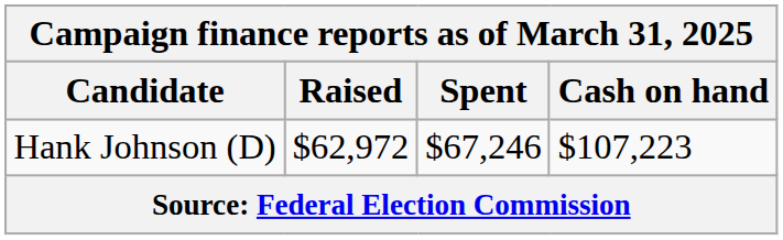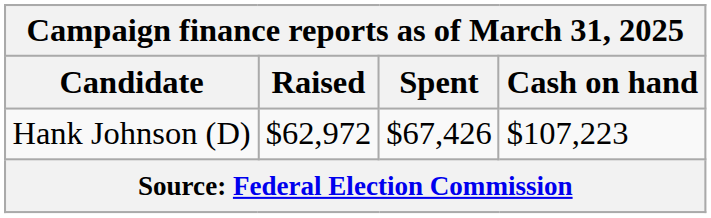Hank Johnson (D) | Spent: $67,246 -> $67,426
